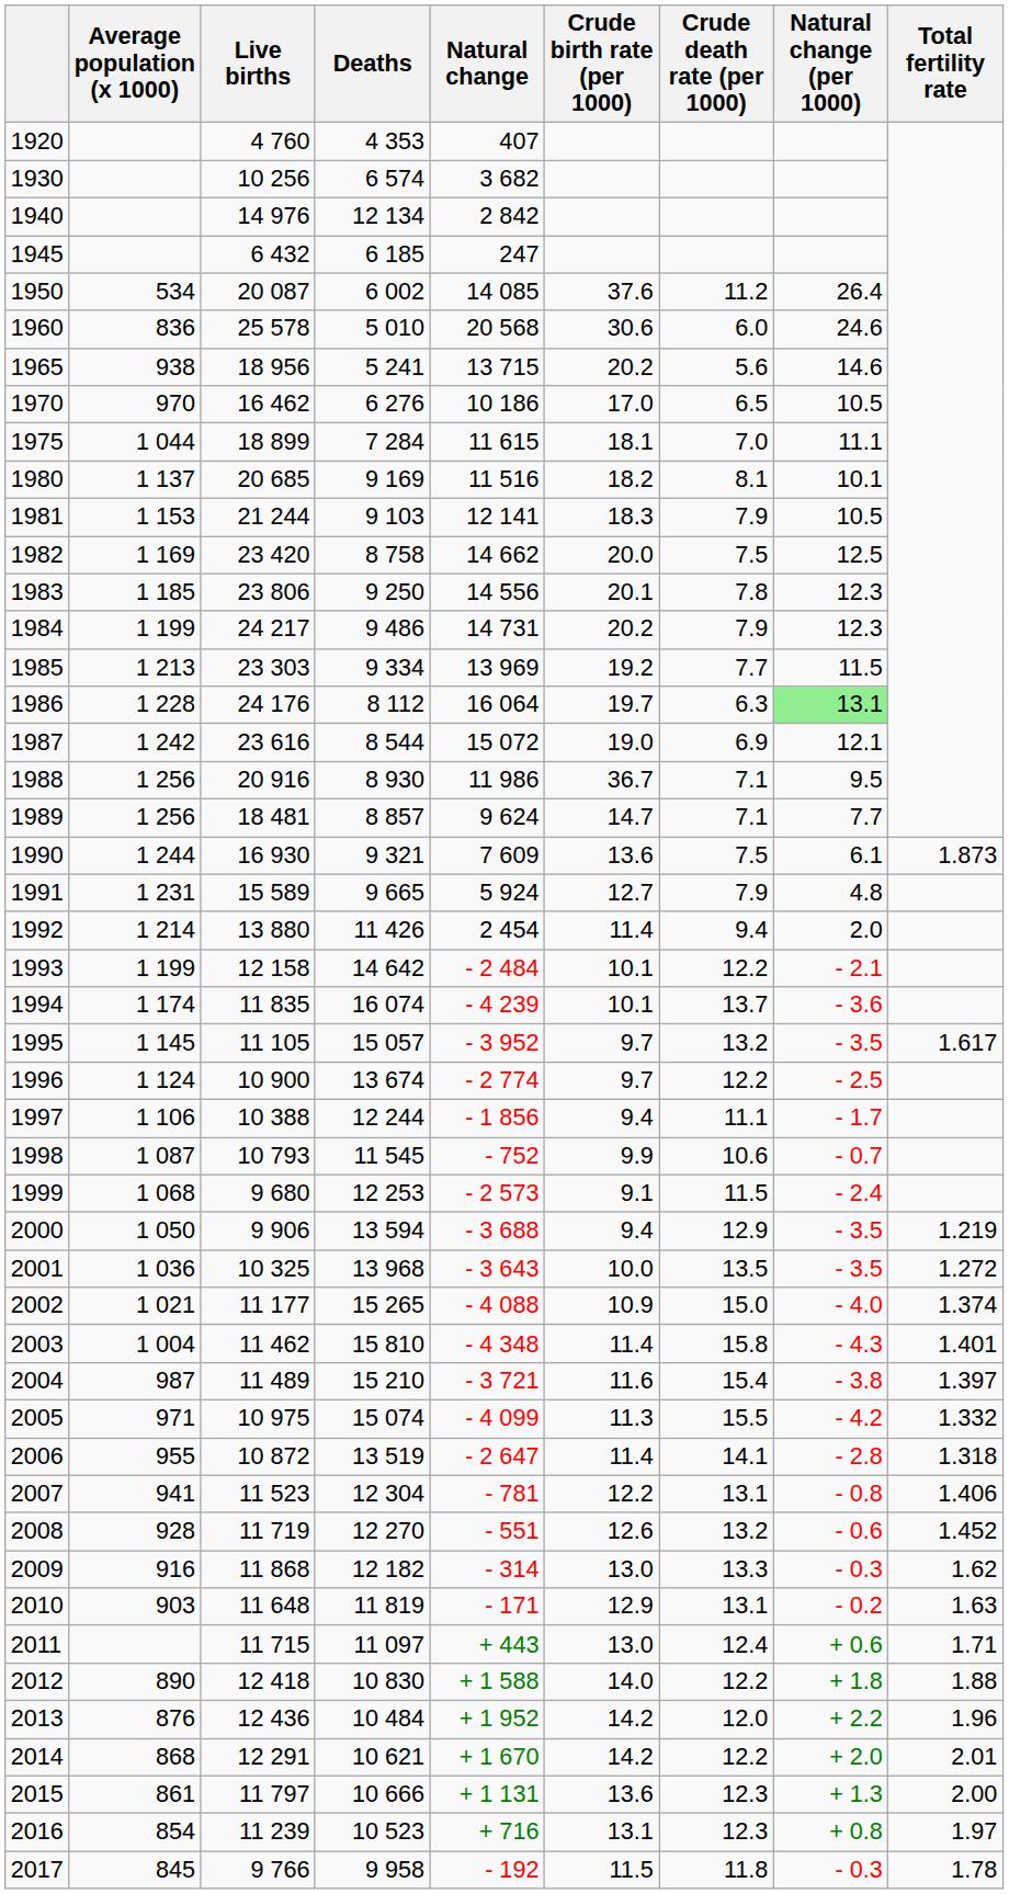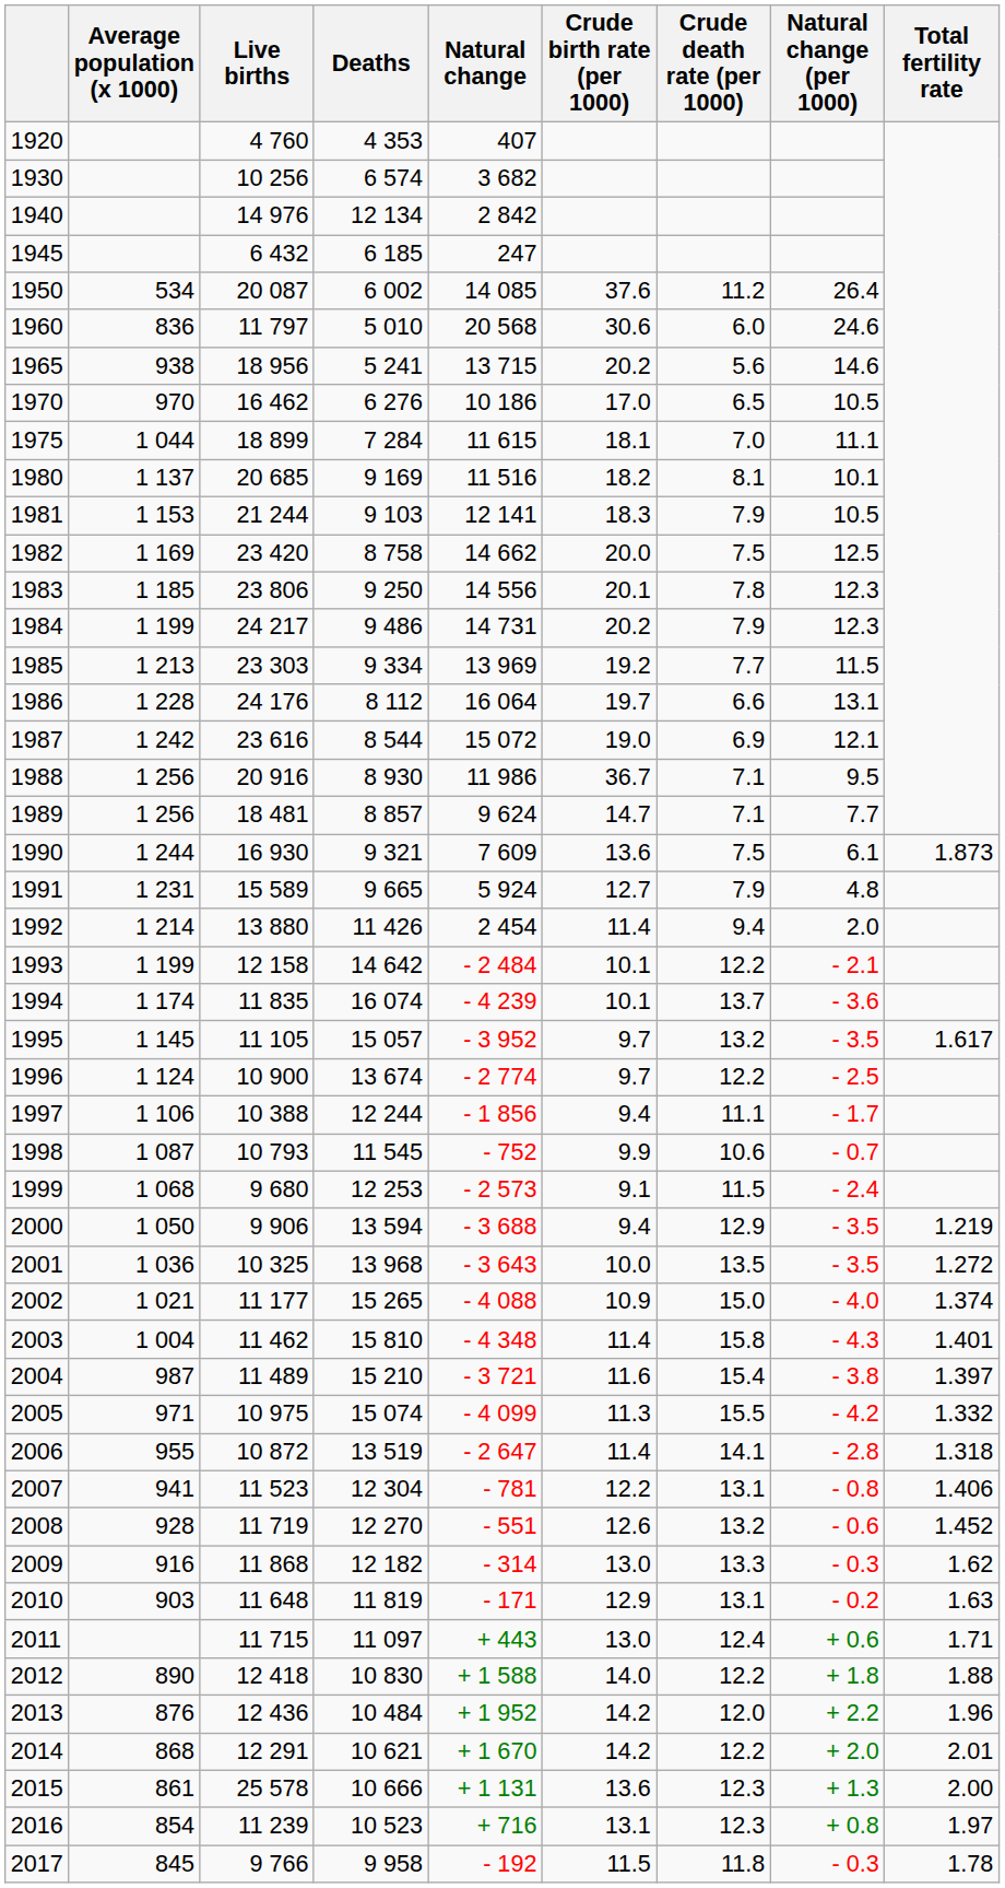1960 | Live births: 25 578 -> 11 797
1986 | Crude death rate (per 1000): 6.3 -> 6.6
1986 | Natural change (per 1000): lightgreen background -> no background
2015 | Live births: 11 797 -> 25 578
